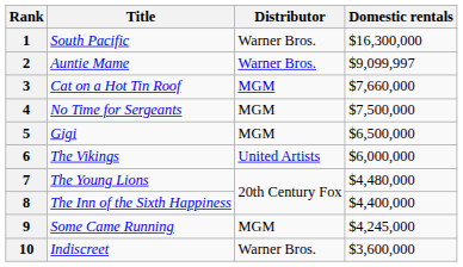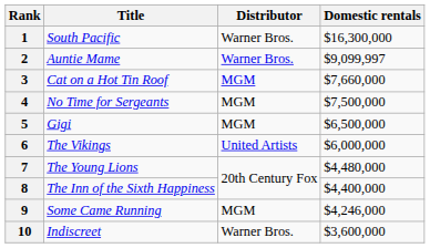9 | Domestic rentals: $4,245,000 -> $4,246,000
